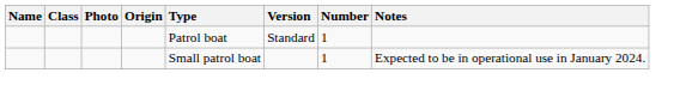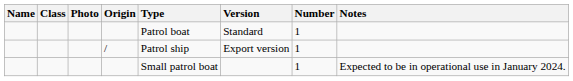+ row: / | Patrol ship | Export version | 1
